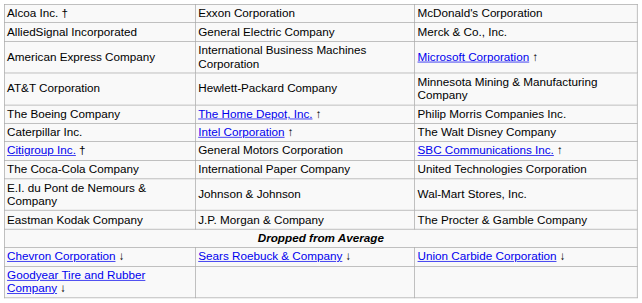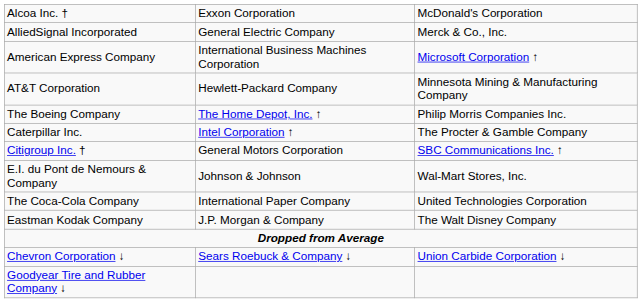Caterpillar Inc. | column 3: The Walt Disney Company -> The Procter & Gamble Company
rows swapped: The Coca-Cola Company <-> E.I. du Pont de Nemours & Company
Eastman Kodak Company | column 3: The Procter & Gamble Company -> The Walt Disney Company
